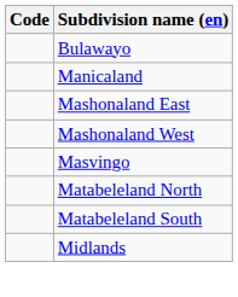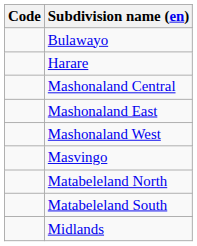+ row: Harare
- row: Manicaland
+ row: Mashonaland Central
